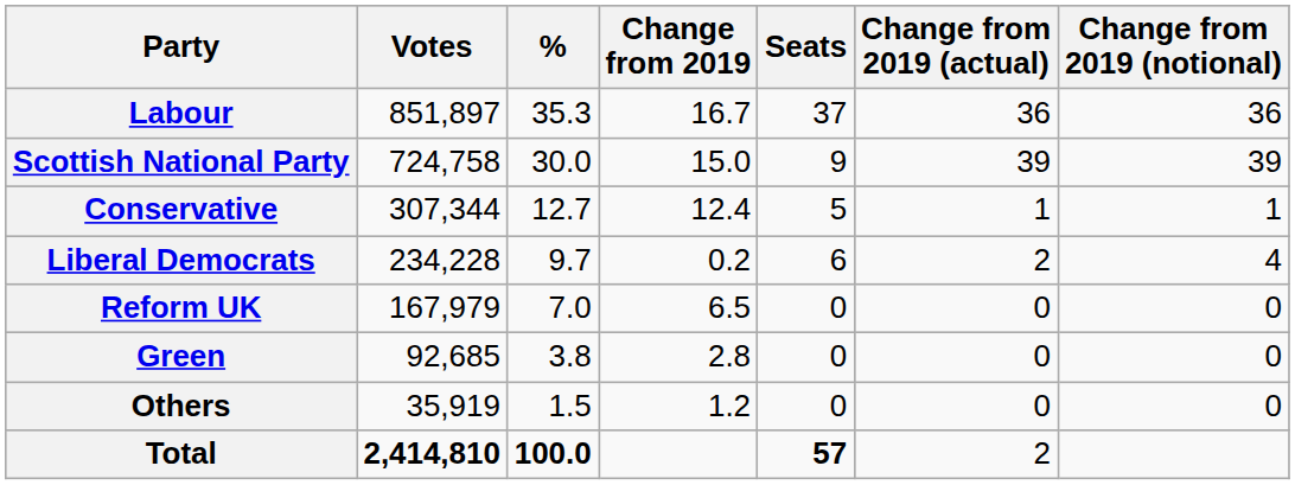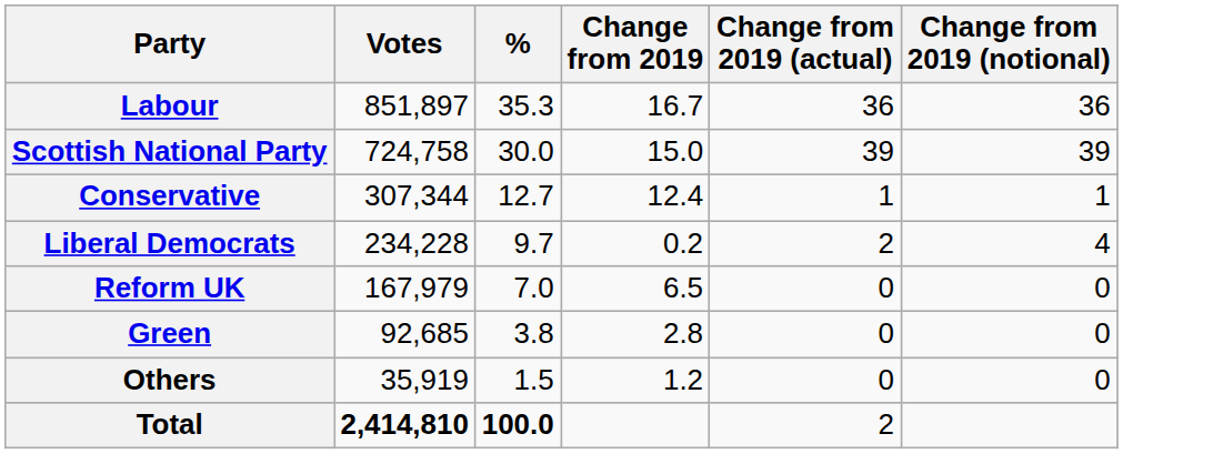- column: Seats | 37 | 9 | 5 | 6 | 0 | 0 | 0 | 57
